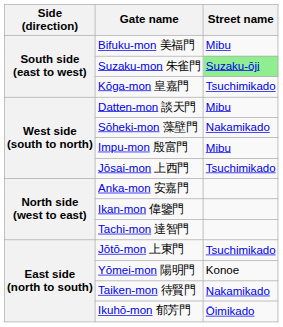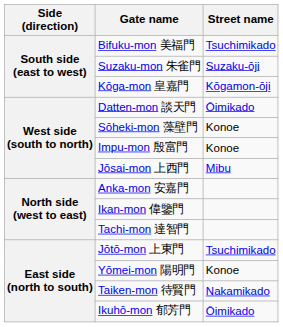Bifuku-mon 美福門 | Street name: Mibu -> Tsuchimikado
Suzaku-mon 朱雀門 | Street name: lightgreen background -> no background
Kōga-mon 皇嘉門 | Street name: Tsuchimikado -> Kōgamon-ōji
Datten-mon 談天門 | Street name: Mibu -> Ōimikado
Sōheki-mon 藻壁門 | Street name: Nakamikado -> Konoe
Impu-mon 殷富門 | Street name: Mibu -> Konoe
Jōsai-mon 上西門 | Street name: Tsuchimikado -> Mibu
